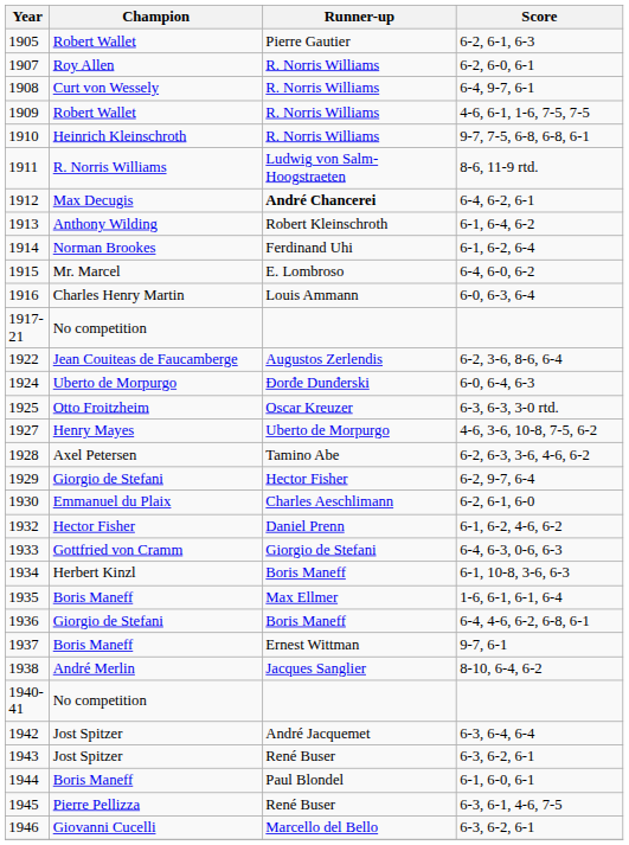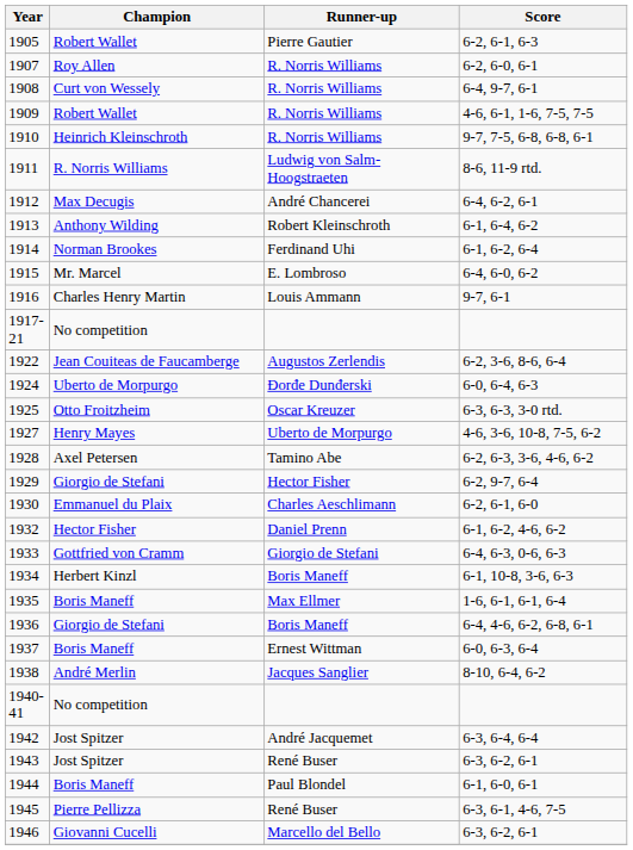1912 | Runner-up: bold -> normal
1916 | Score: 6-0, 6-3, 6-4 -> 9-7, 6-1
1937 | Score: 9-7, 6-1 -> 6-0, 6-3, 6-4
